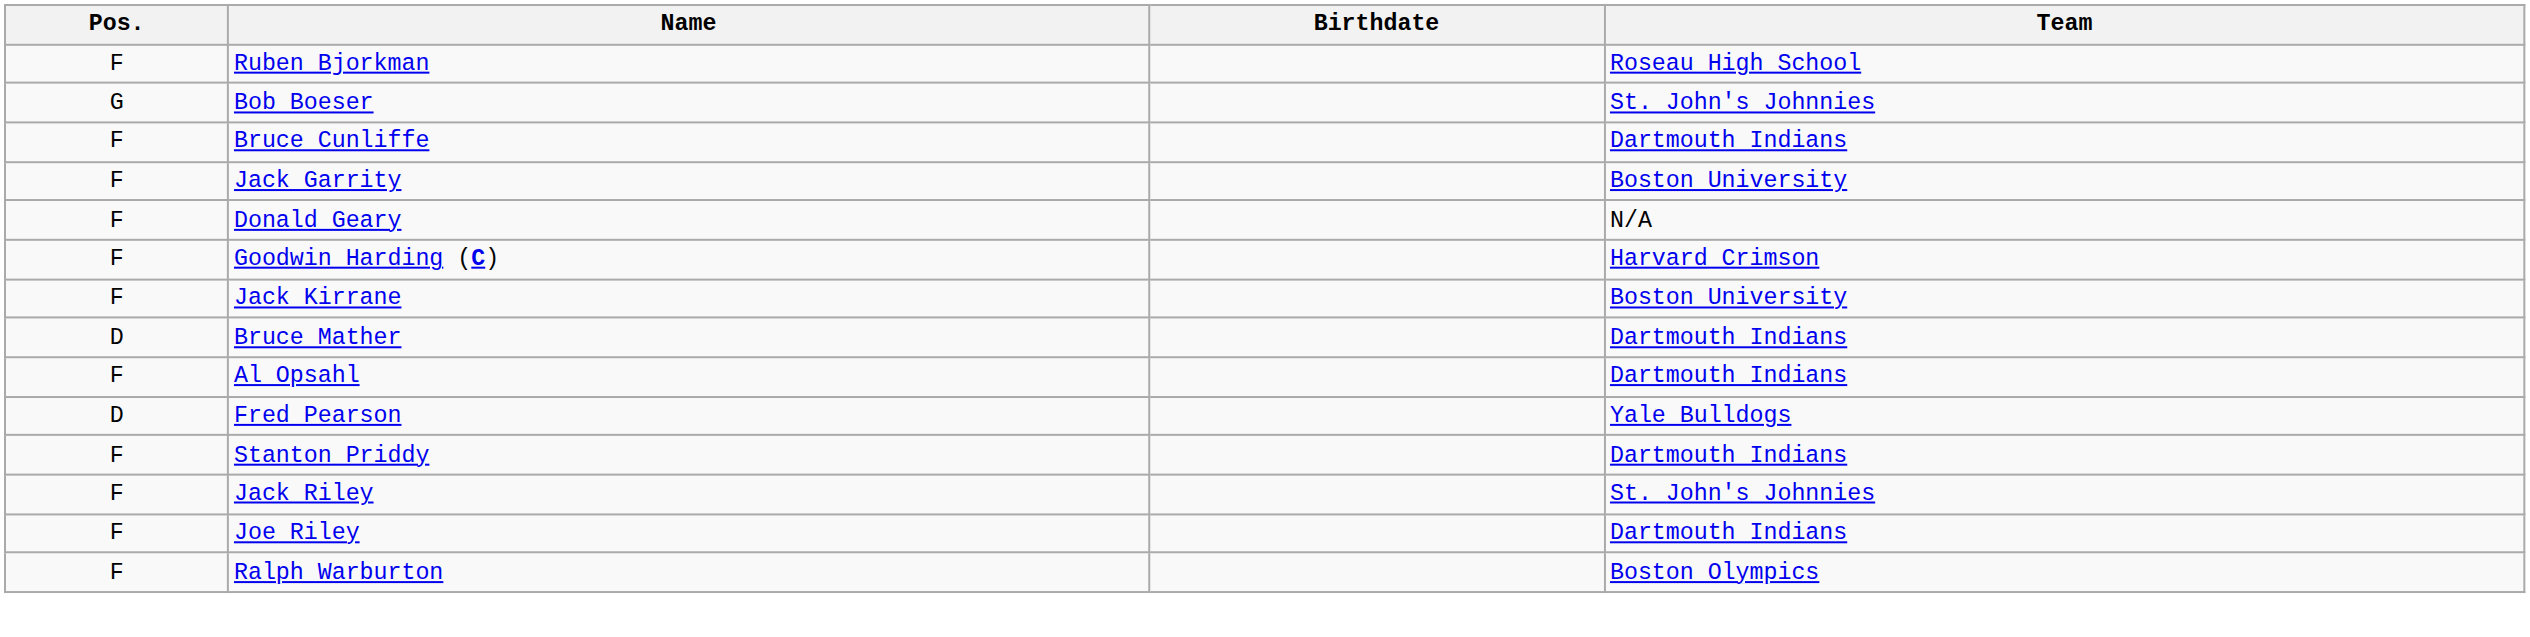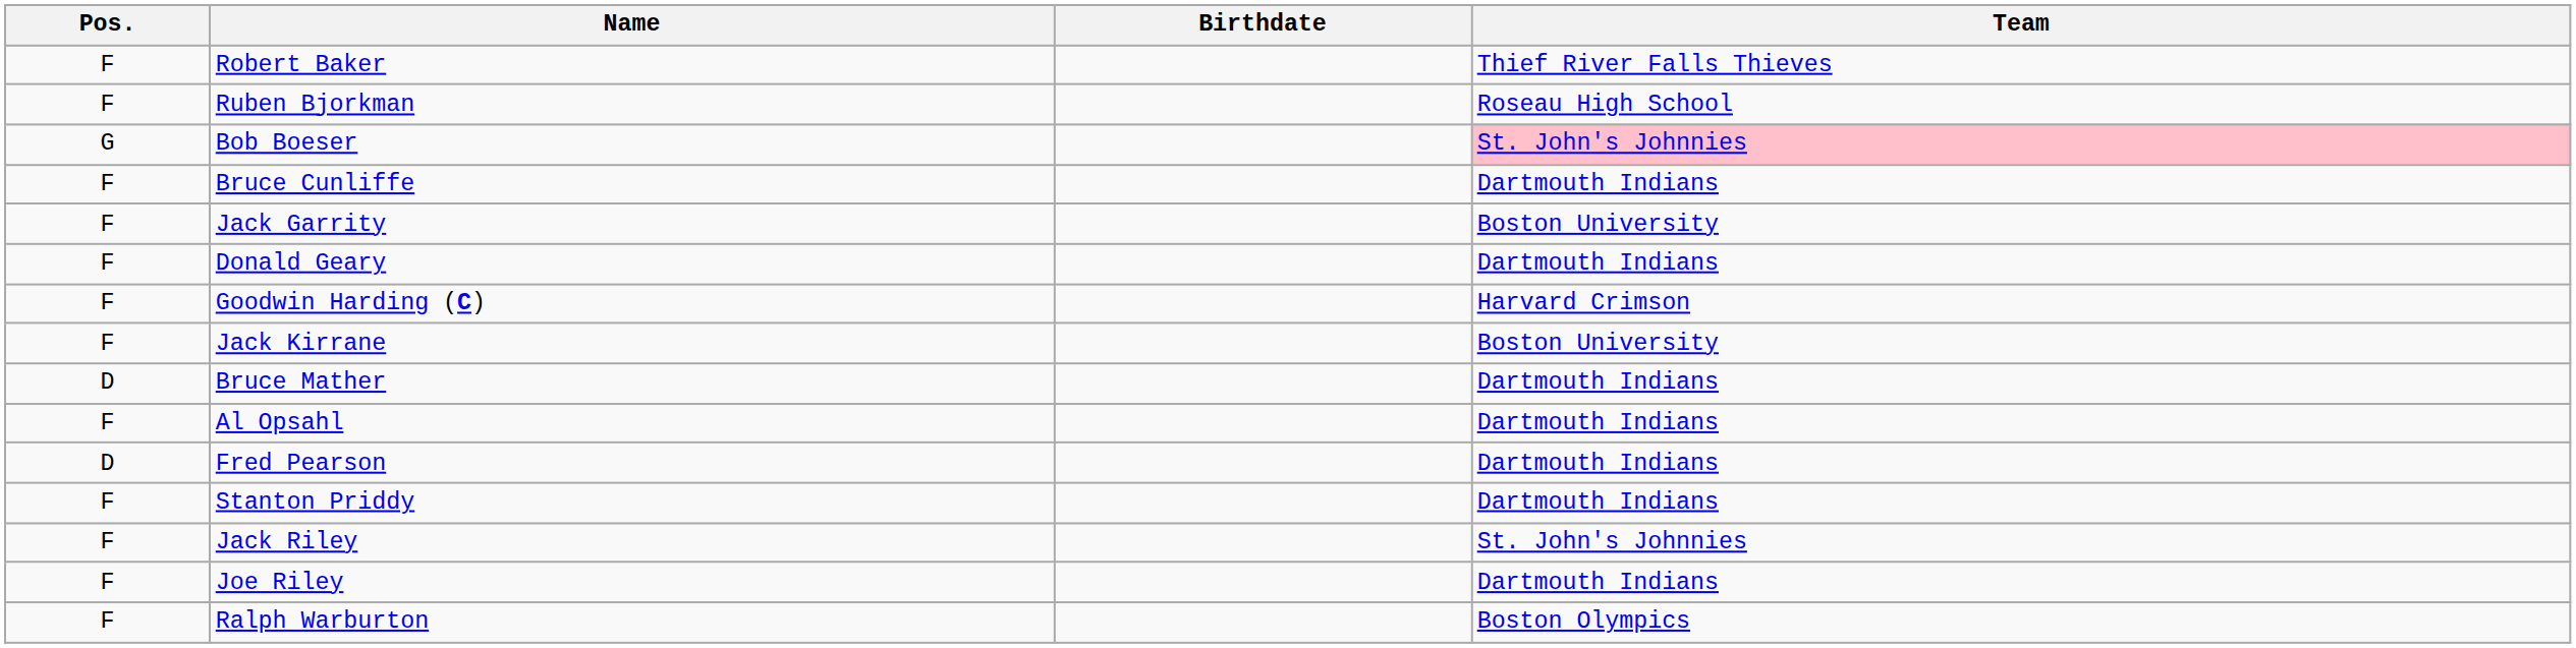+ row: F | Robert Baker | Thief River Falls Thieves
Bob Boeser | Team: no background -> pink background
Donald Geary | Team: N/A -> Dartmouth Indians
Fred Pearson | Team: Yale Bulldogs -> Dartmouth Indians
